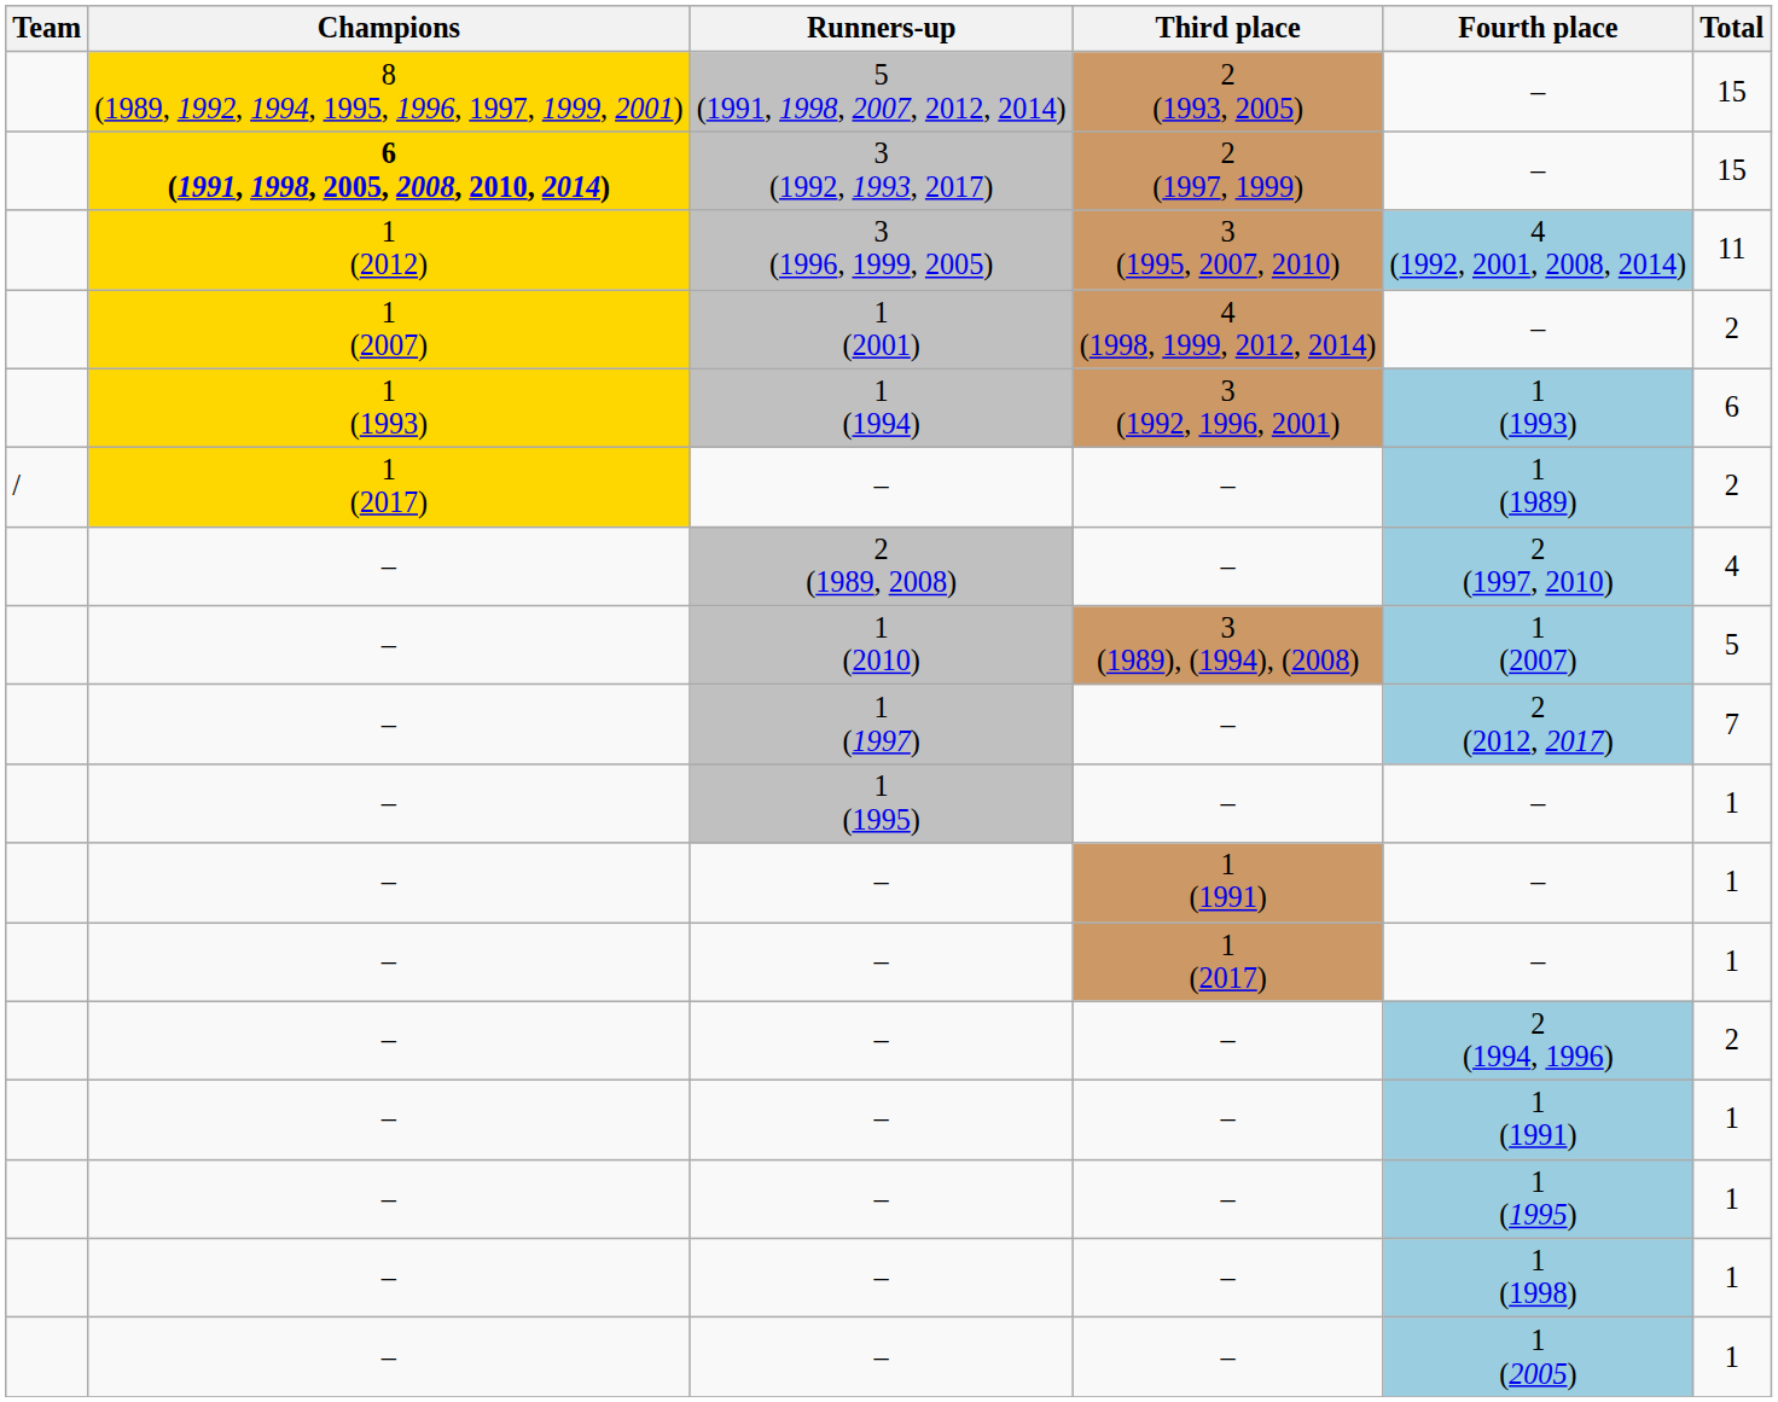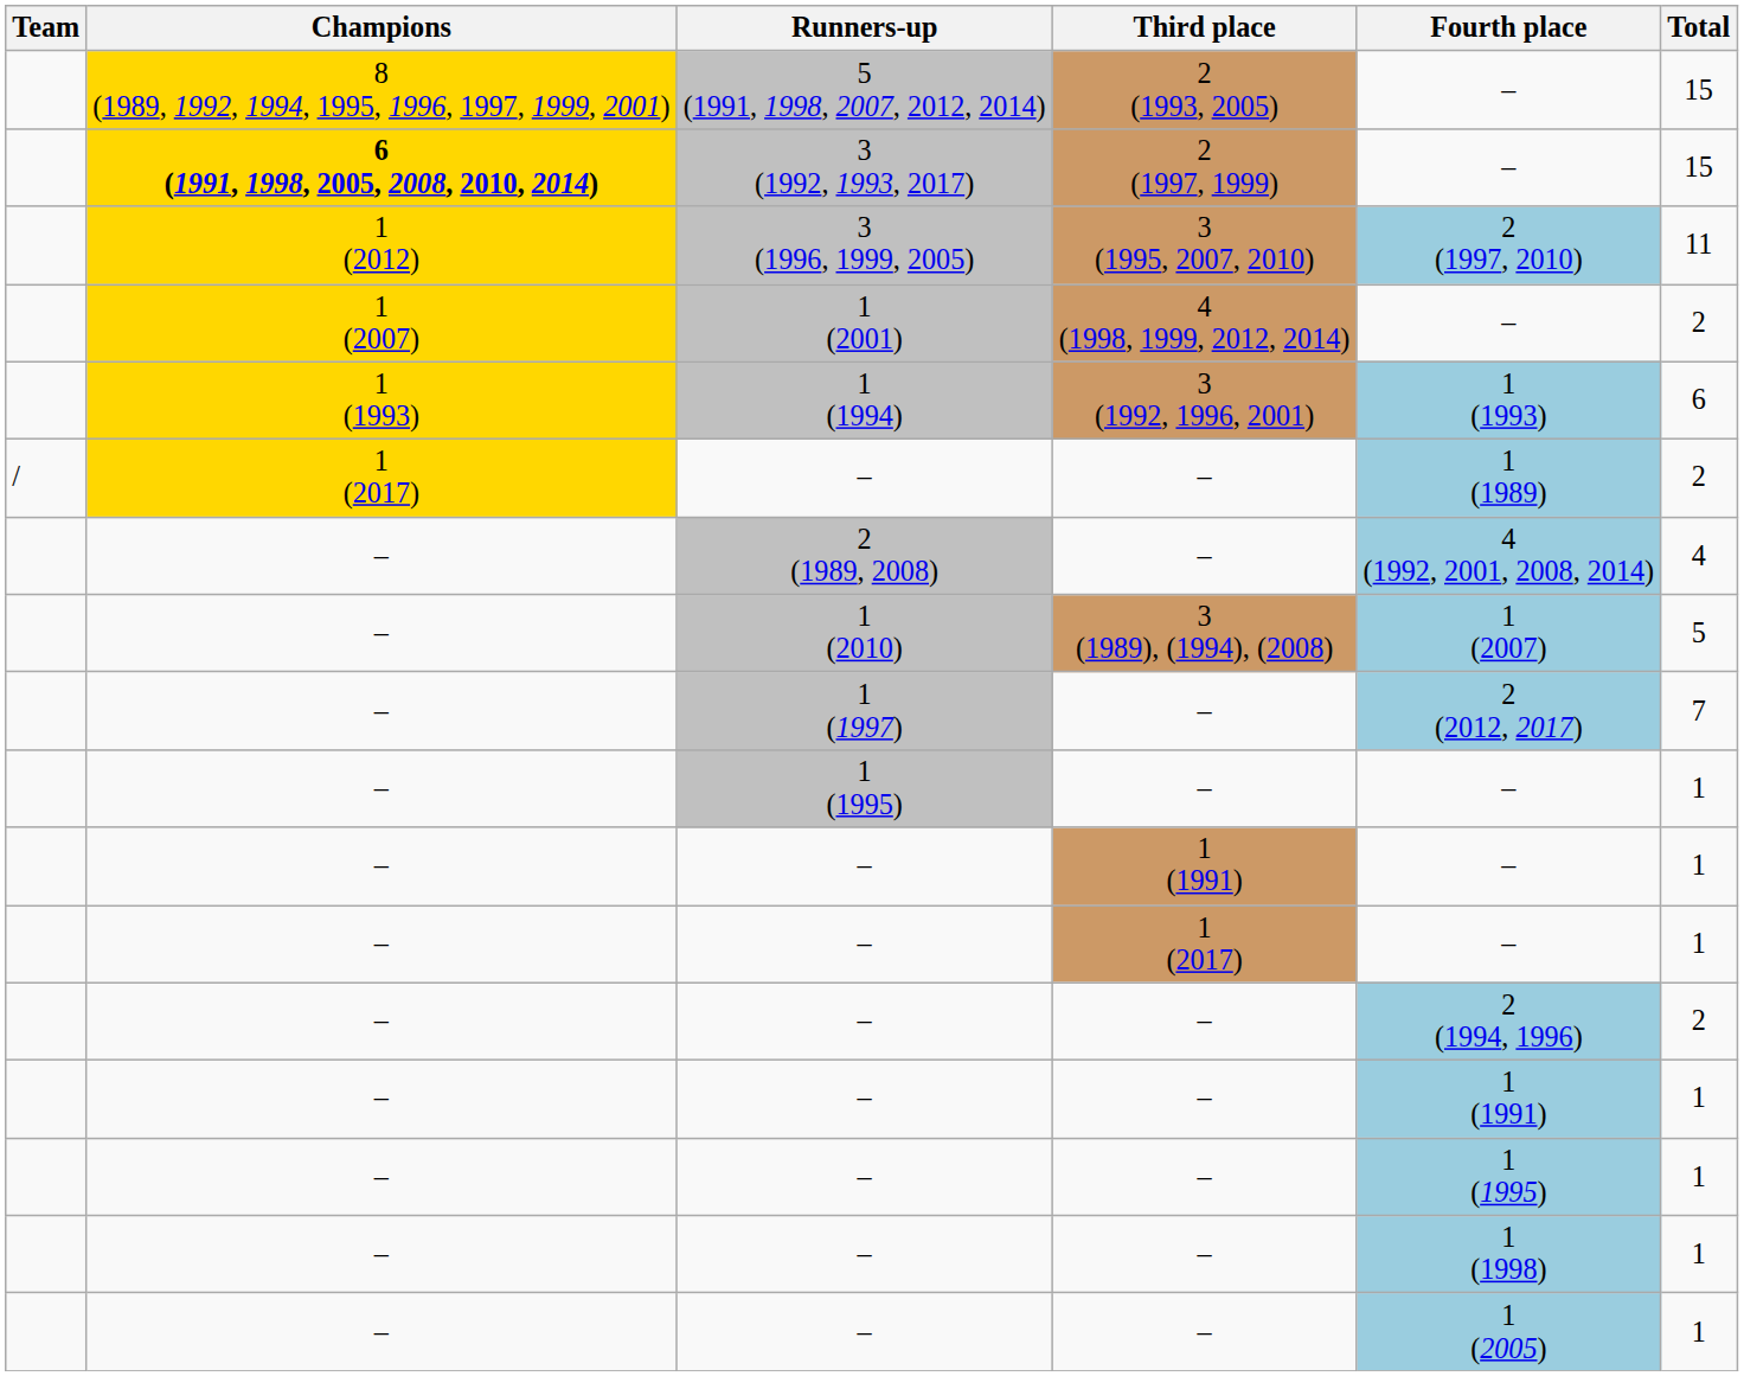3 (1996, 1999, 2005) | Fourth place: 4 (1992, 2001, 2008, 2014) -> 2 (1997, 2010)
2 (1989, 2008) | Fourth place: 2 (1997, 2010) -> 4 (1992, 2001, 2008, 2014)
